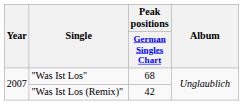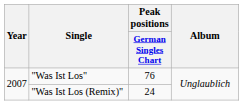"Was Ist Los" | Peak positions / German Singles Chart: 68 -> 76
"Was Ist Los (Remix)" | Peak positions / German Singles Chart: 42 -> 24
